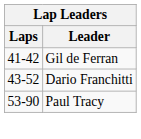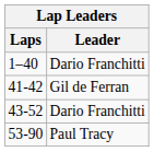+ row: 1–40 | Dario Franchitti
